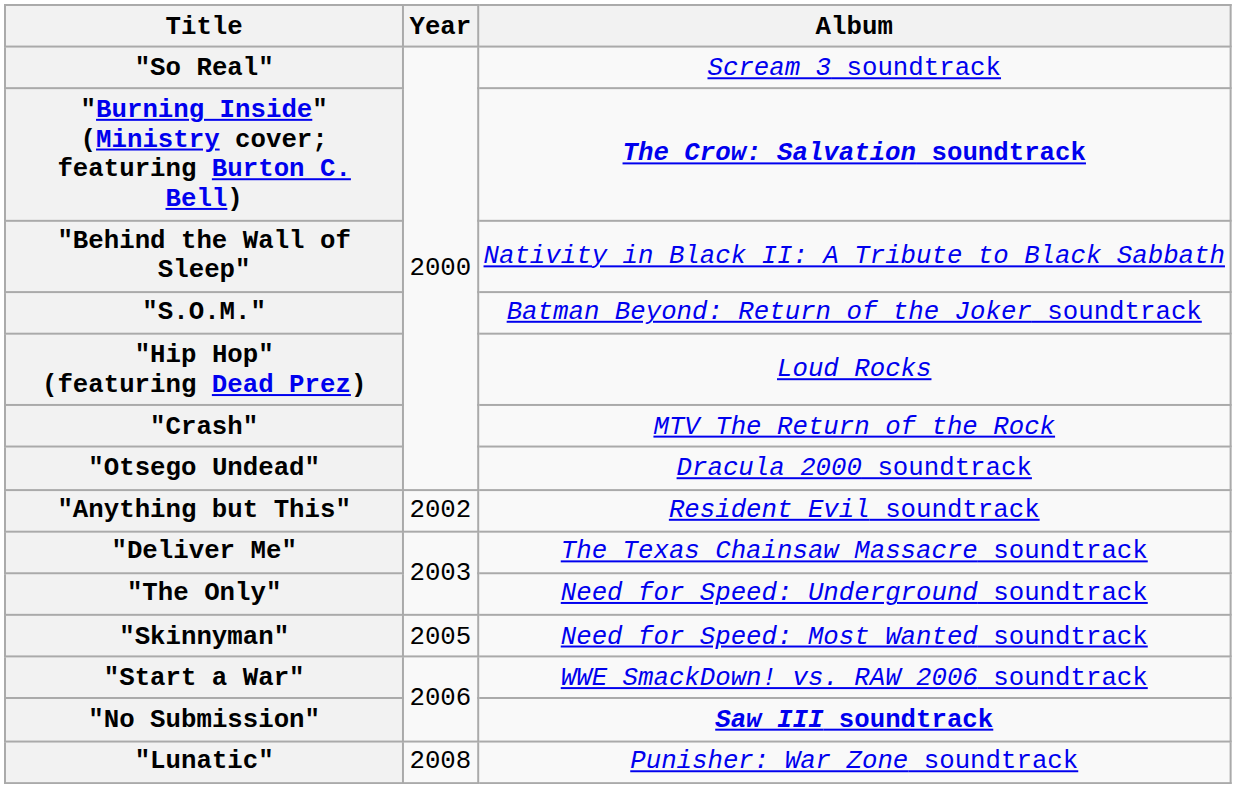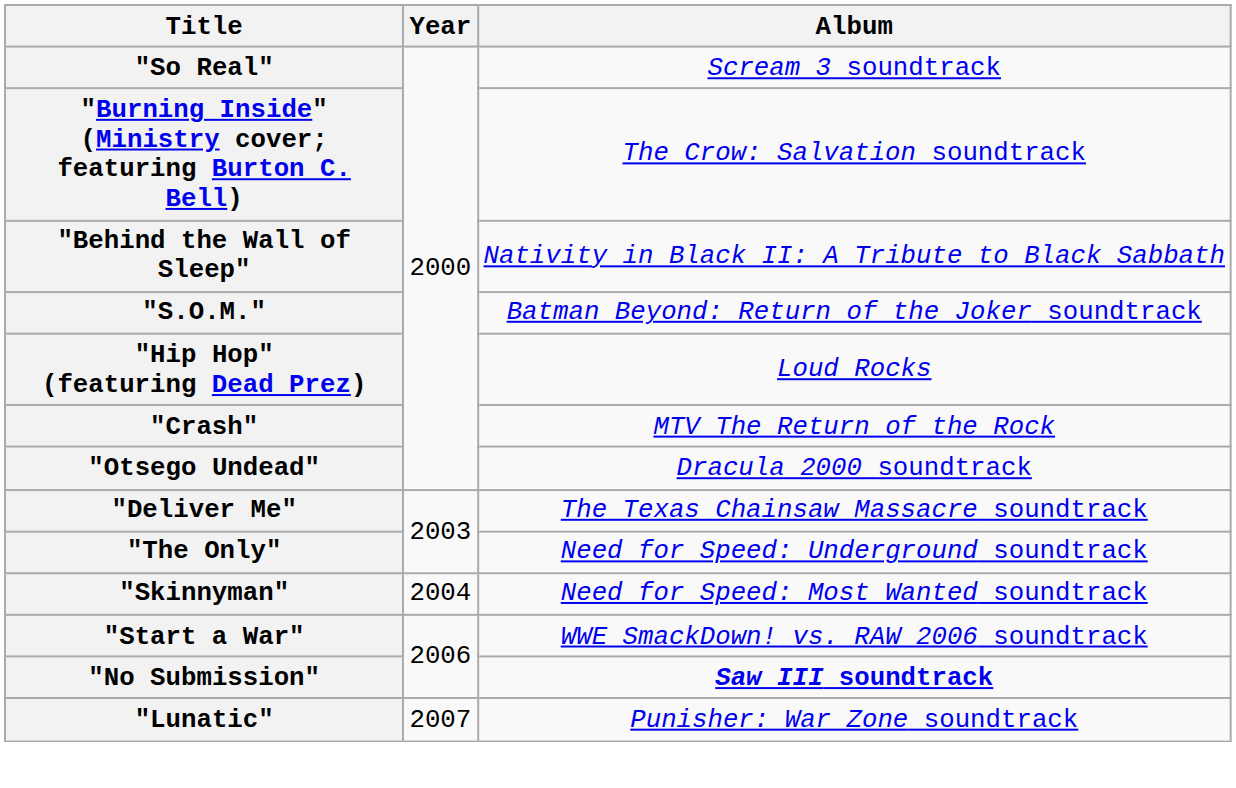"Burning Inside" (Ministry cover; featuring Burton C. Bell) | Album: bold -> normal
- row: "Anything but This" | 2002 | Resident Evil soundtrack
"Skinnyman" | Year: 2005 -> 2004
"Lunatic" | Year: 2008 -> 2007
